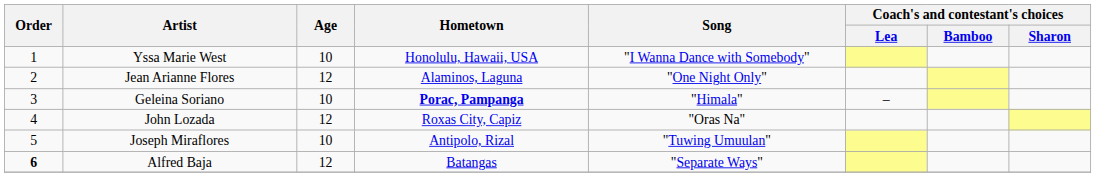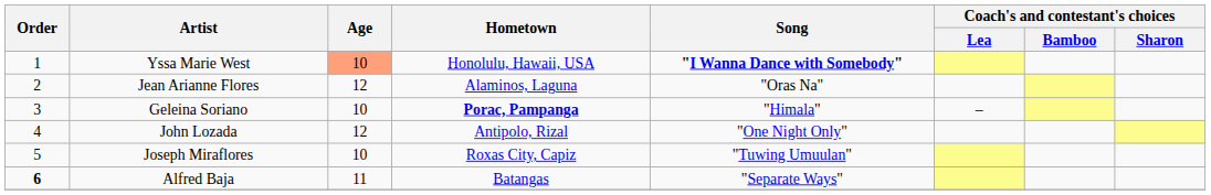Yssa Marie West | Age: no background -> lightsalmon background
Yssa Marie West | Song: normal -> bold
Jean Arianne Flores | Song: "One Night Only" -> "Oras Na"
John Lozada | Hometown: Roxas City, Capiz -> Antipolo, Rizal
John Lozada | Song: "Oras Na" -> "One Night Only"
Joseph Miraflores | Hometown: Antipolo, Rizal -> Roxas City, Capiz
Alfred Baja | Age: 12 -> 11
